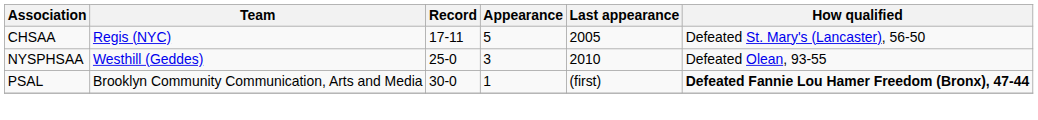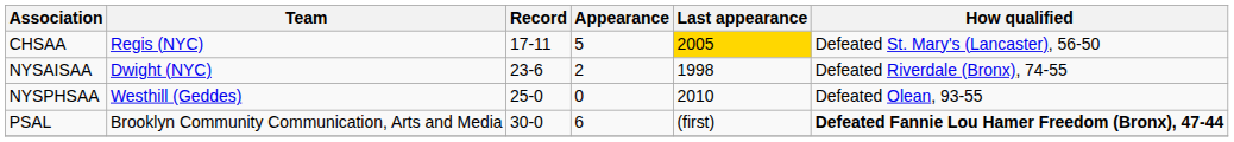CHSAA | Last appearance: no background -> gold background
+ row: NYSAISAA | Dwight (NYC) | 23-6 | 2 | 1998 | Defeated Riverdale (Bronx), 74-55
NYSPHSAA | Appearance: 3 -> 0
PSAL | Appearance: 1 -> 6
